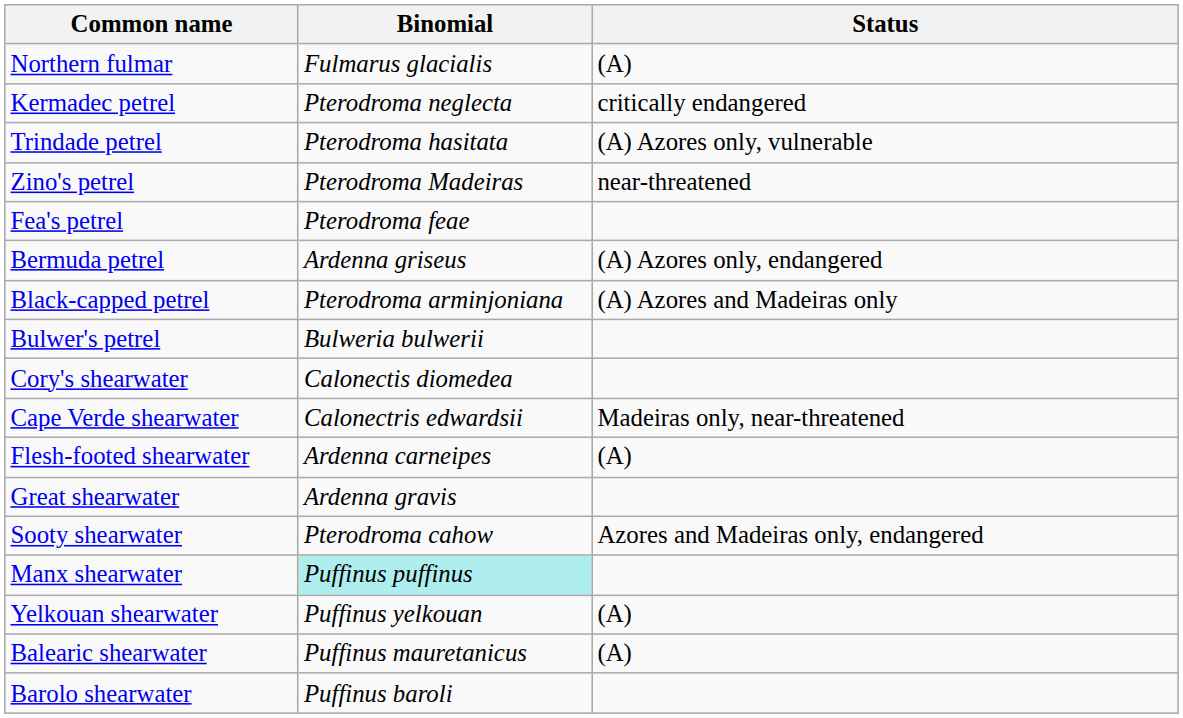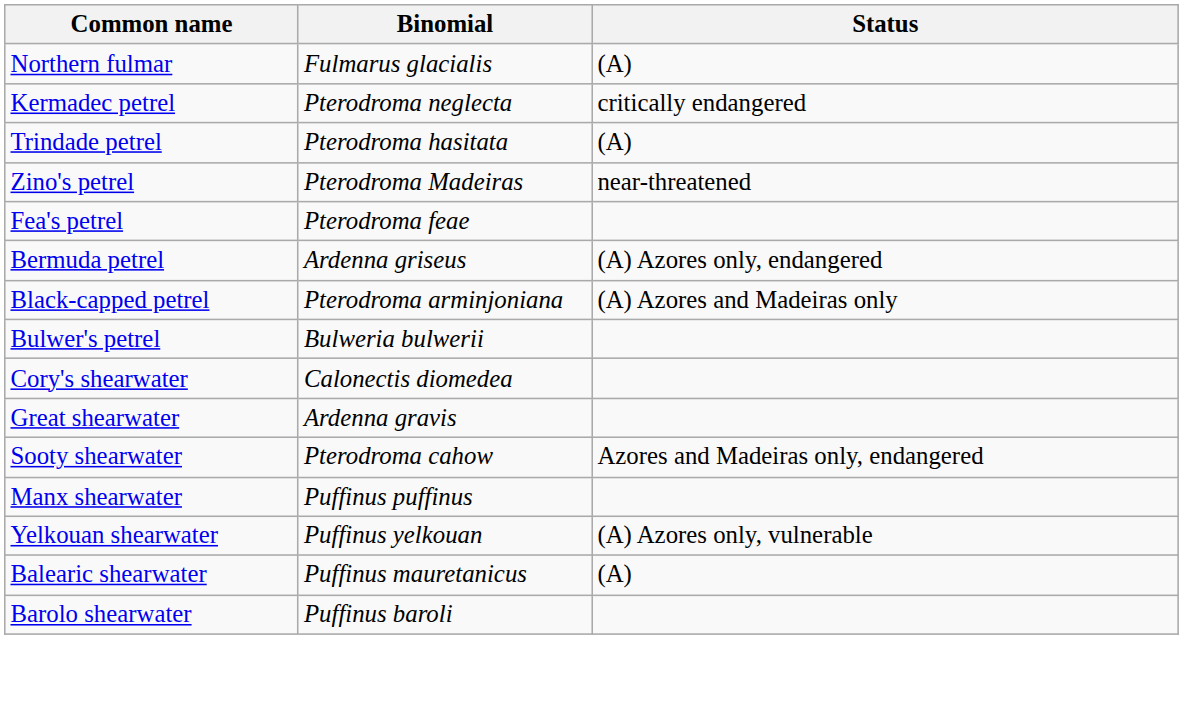Trindade petrel | Status: (A) Azores only, vulnerable -> (A)
- row: Cape Verde shearwater | Calonectris edwardsii | Madeiras only, near-threatened
- row: Flesh-footed shearwater | Ardenna carneipes | (A)
Manx shearwater | Binomial: paleturquoise background -> no background
Yelkouan shearwater | Status: (A) -> (A) Azores only, vulnerable
